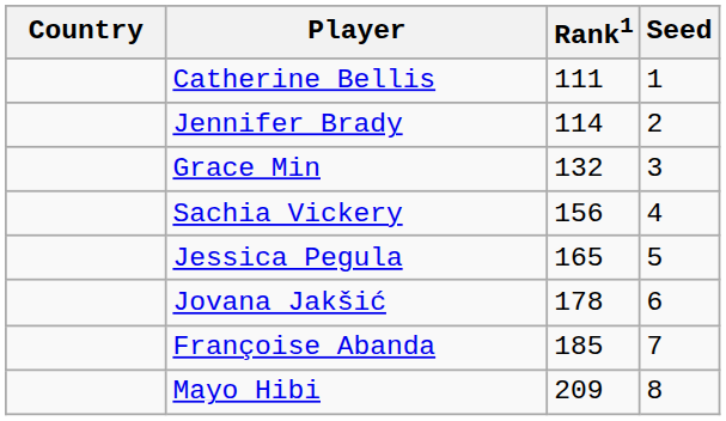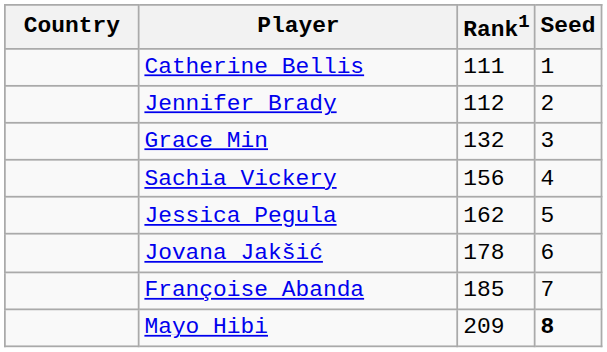Jennifer Brady | Rank1: 114 -> 112
Jessica Pegula | Rank1: 165 -> 162
Mayo Hibi | Seed: normal -> bold
